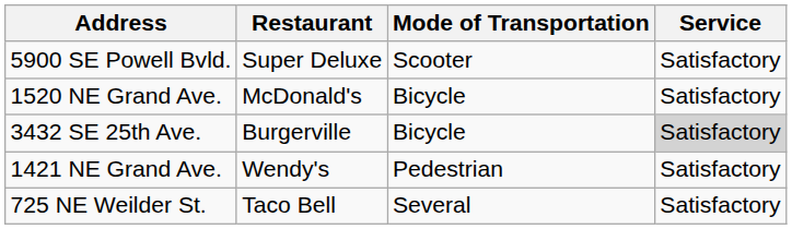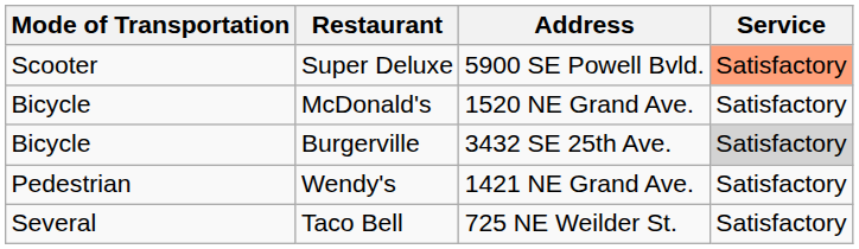columns swapped: Mode of Transportation <-> Address
Super Deluxe | Service: no background -> lightsalmon background
